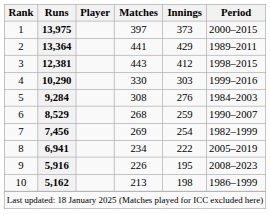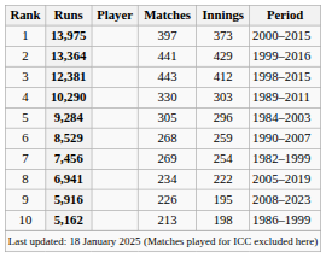13,364 | Period: 1989–2011 -> 1999–2016
10,290 | Period: 1999–2016 -> 1989–2011
9,284 | Matches: 308 -> 305
9,284 | Innings: 276 -> 296
